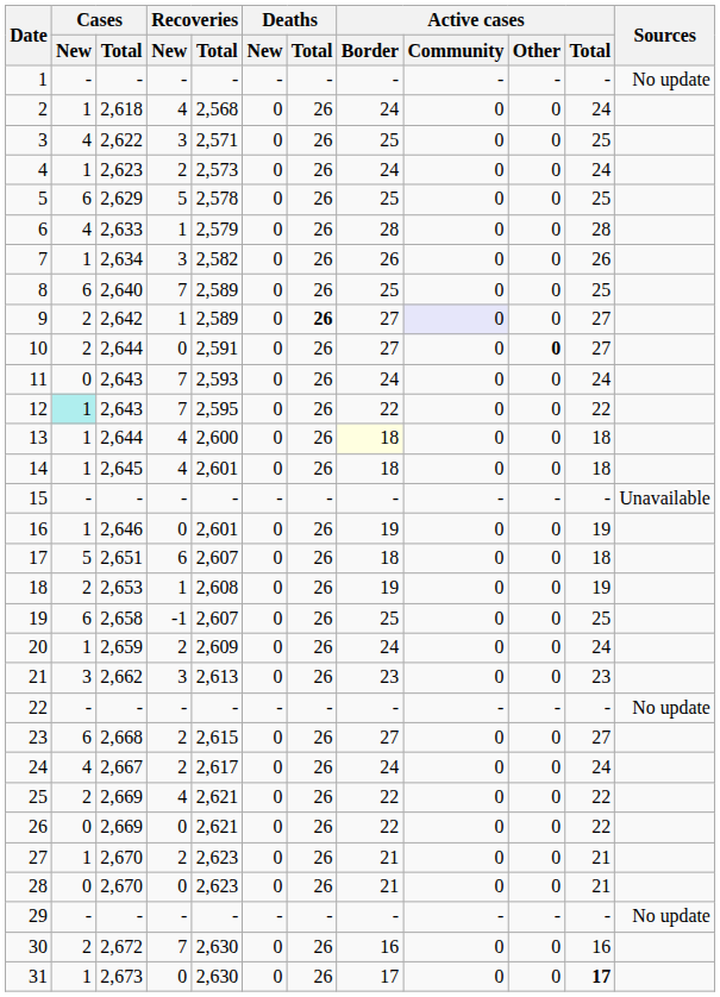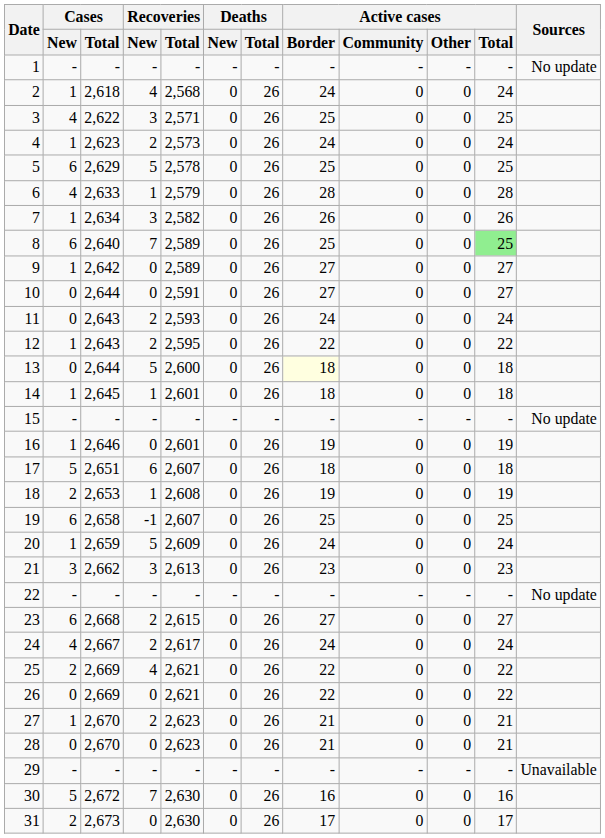8 | Active cases / Total: no background -> lightgreen background
9 | Cases / New: 2 -> 1
9 | Recoveries / New: 1 -> 0
9 | Deaths / Total: bold -> normal
9 | Active cases / Community: lavender background -> no background
10 | Cases / New: 2 -> 0
10 | Active cases / Other: bold -> normal
11 | Recoveries / New: 7 -> 2
12 | Cases / New: paleturquoise background -> no background
12 | Recoveries / New: 7 -> 2
13 | Cases / New: 1 -> 0
13 | Recoveries / New: 4 -> 5
14 | Recoveries / New: 4 -> 1
15 | Sources: Unavailable -> No update
20 | Recoveries / New: 2 -> 5
29 | Sources: No update -> Unavailable
30 | Cases / New: 2 -> 5
31 | Cases / New: 1 -> 2
31 | Active cases / Total: bold -> normal
